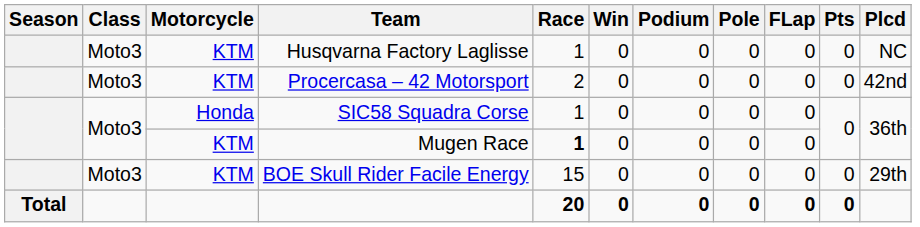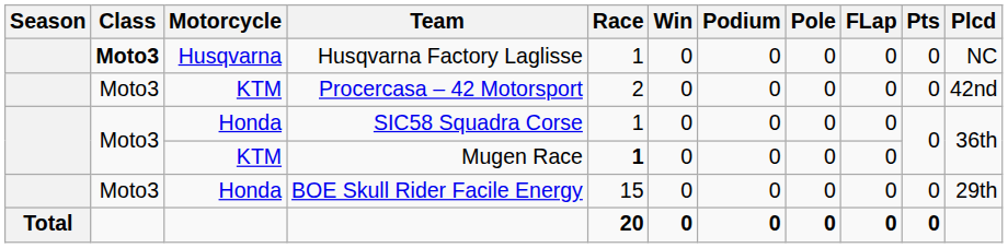Husqvarna Factory Laglisse | Class: normal -> bold
Husqvarna Factory Laglisse | Motorcycle: KTM -> Husqvarna
BOE Skull Rider Facile Energy | Motorcycle: KTM -> Honda
